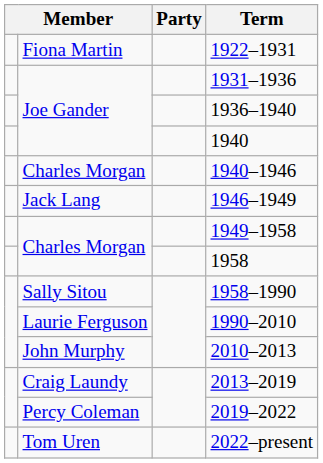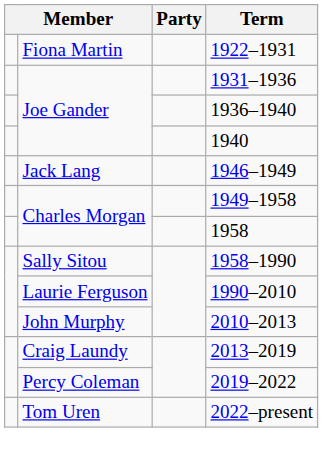- row: Charles Morgan | 1940–1946
